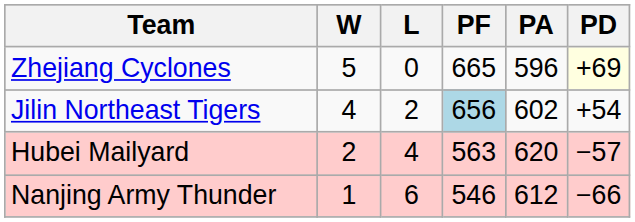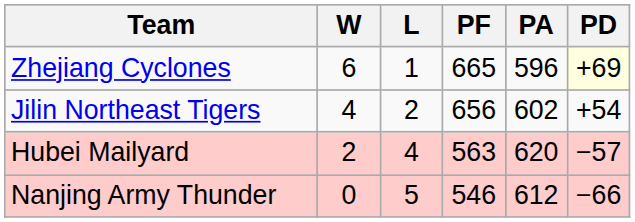Zhejiang Cyclones | W: 5 -> 6
Zhejiang Cyclones | L: 0 -> 1
Jilin Northeast Tigers | PF: lightblue background -> no background
Nanjing Army Thunder | W: 1 -> 0
Nanjing Army Thunder | L: 6 -> 5
